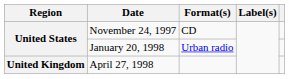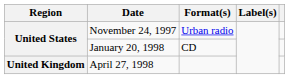November 24, 1997 | Format(s): CD -> Urban radio
January 20, 1998 | Format(s): Urban radio -> CD
